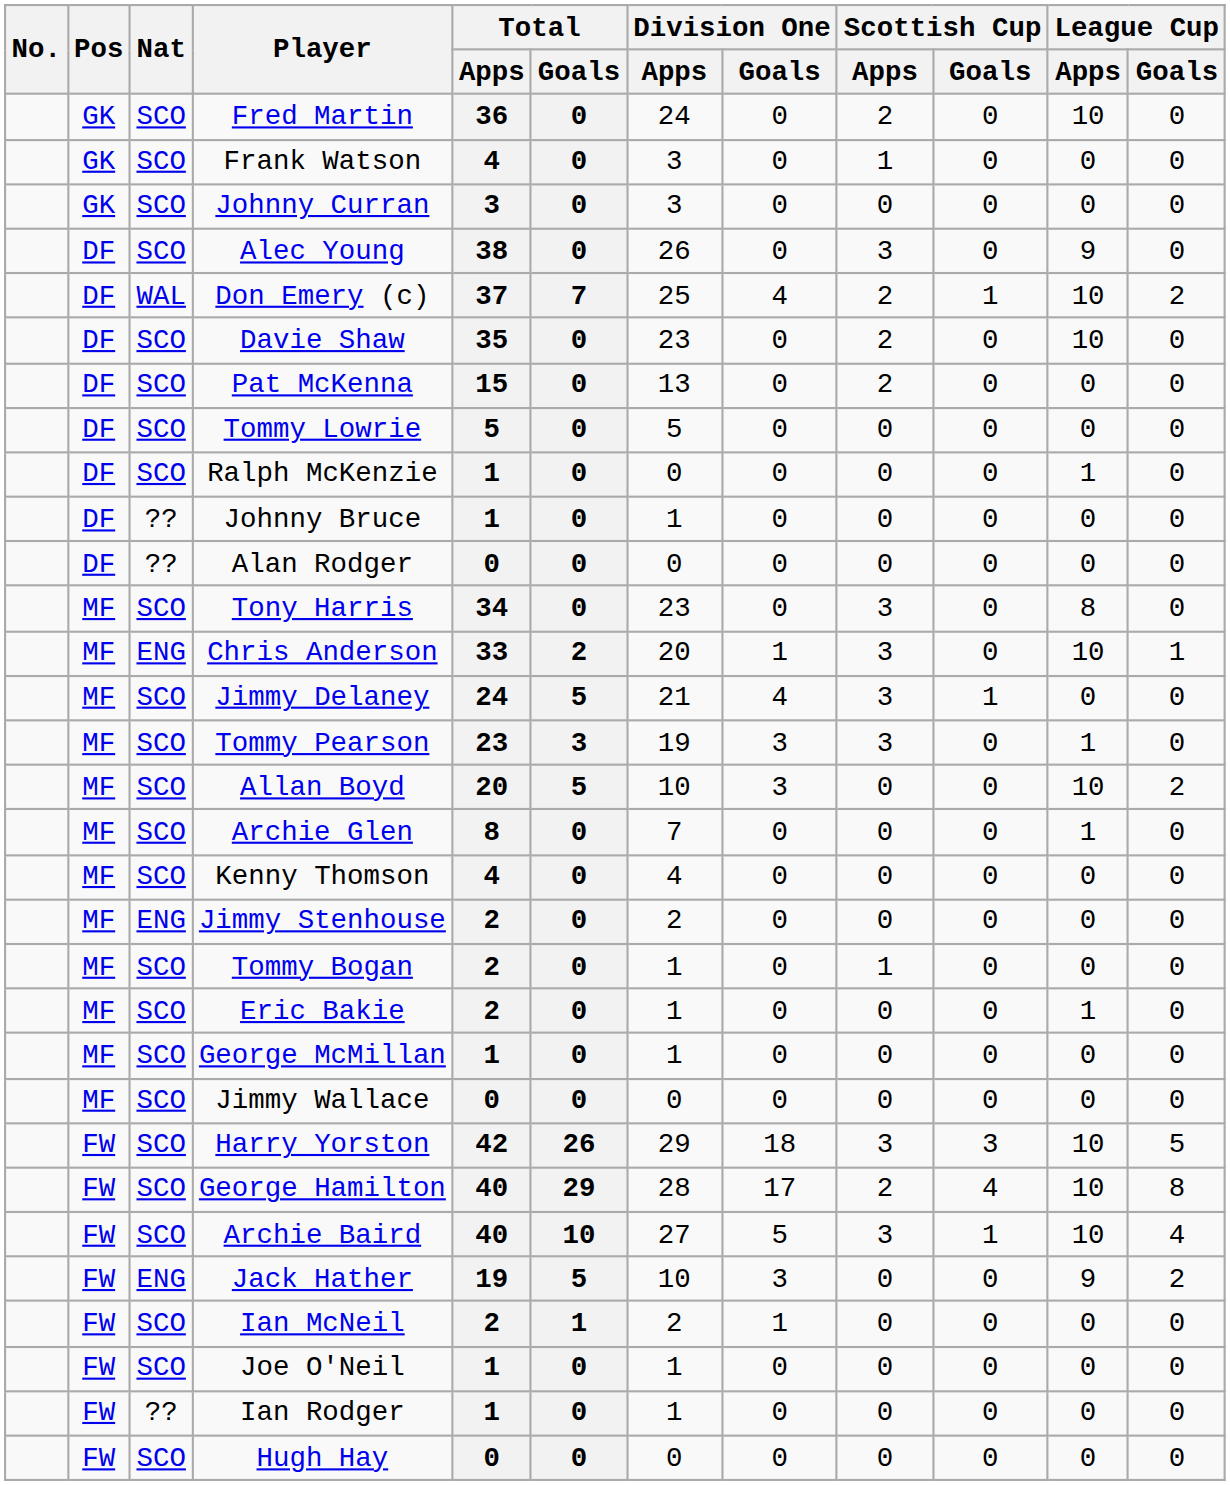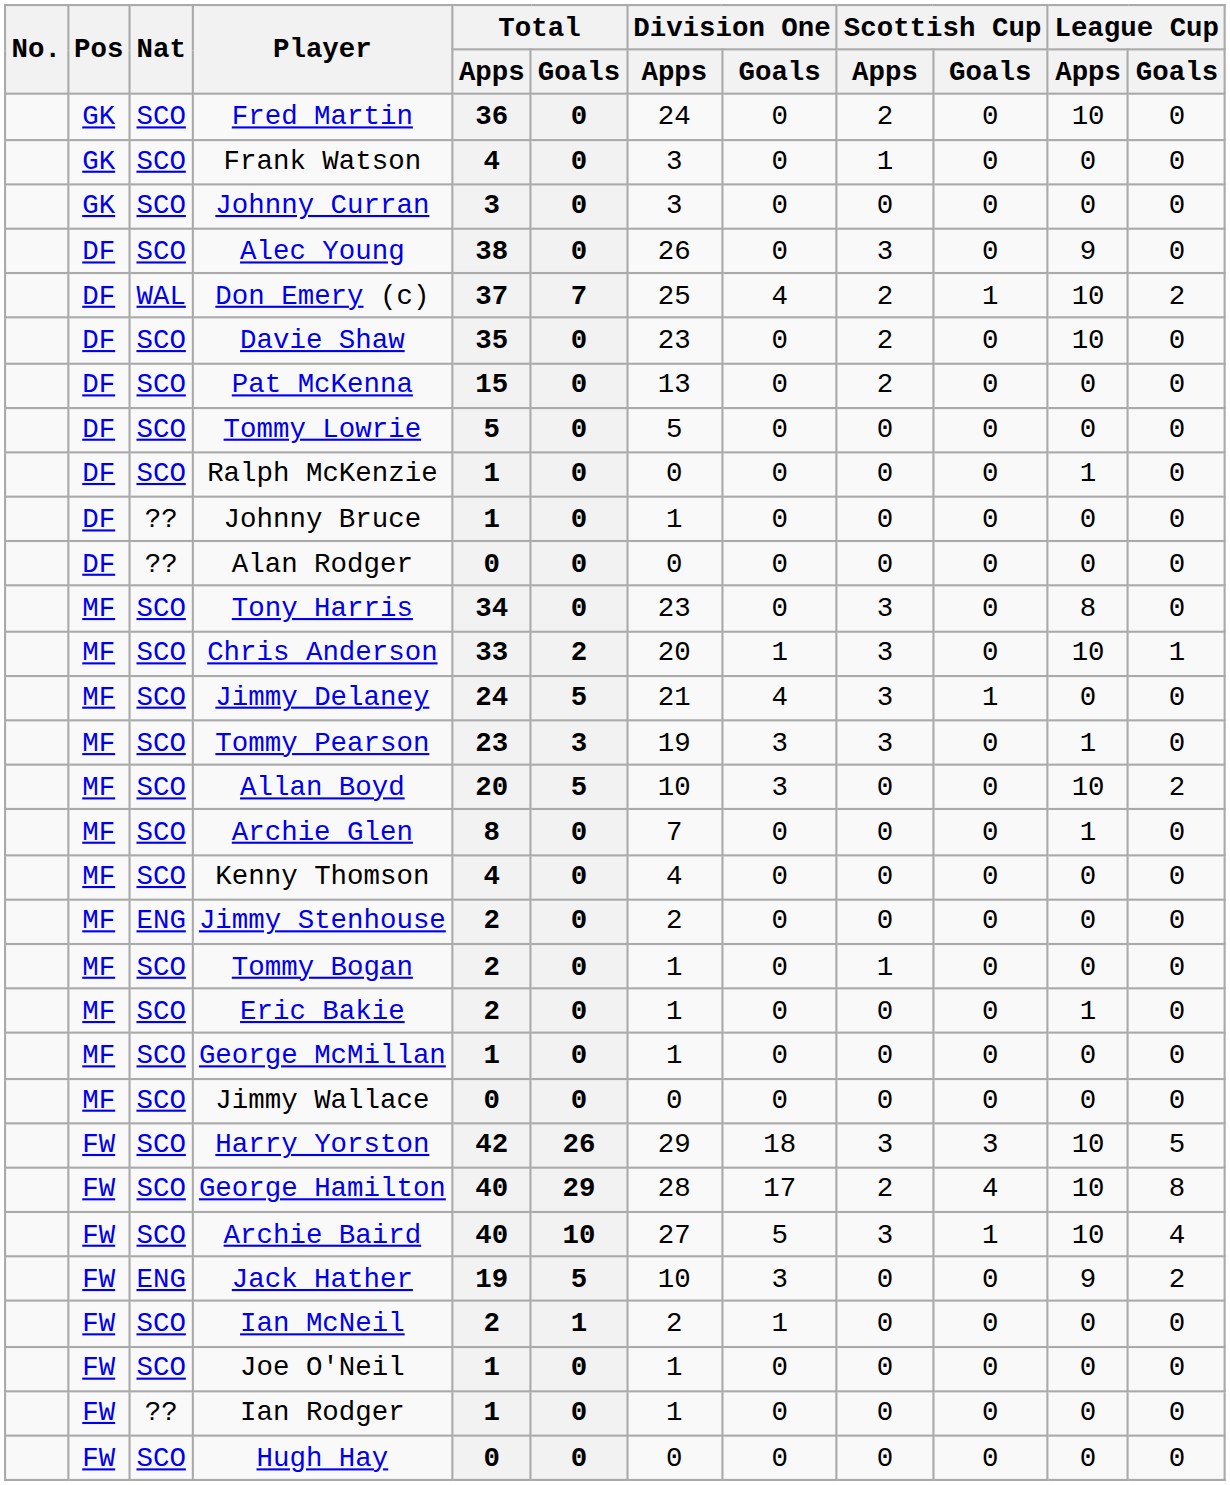Chris Anderson | Nat: ENG -> SCO
